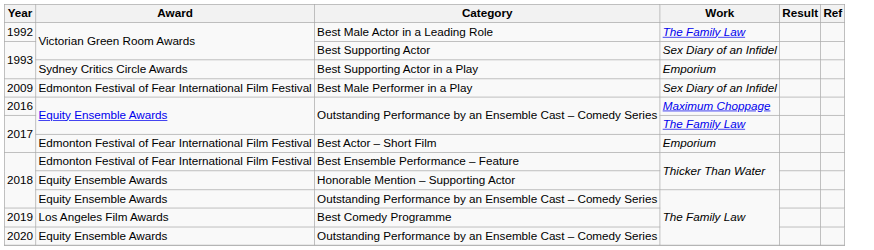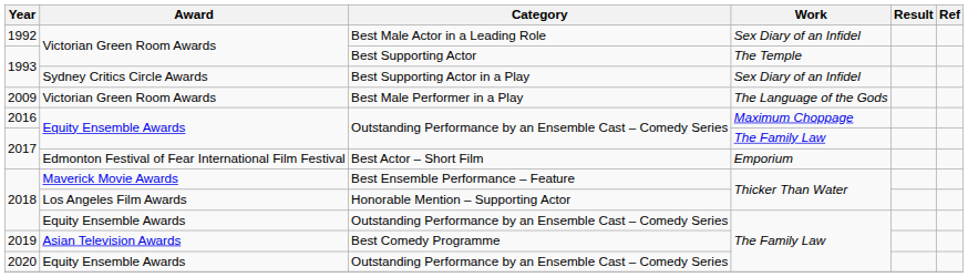Best Male Actor in a Leading Role | Work: The Family Law -> Sex Diary of an Infidel
Best Supporting Actor | Work: Sex Diary of an Infidel -> The Temple
Best Supporting Actor in a Play | Work: Emporium -> Sex Diary of an Infidel
Best Male Performer in a Play | Award: Edmonton Festival of Fear International Film Festival -> Victorian Green Room Awards
Best Male Performer in a Play | Work: Sex Diary of an Infidel -> The Language of the Gods
Best Ensemble Performance – Feature | Award: Edmonton Festival of Fear International Film Festival -> Maverick Movie Awards
Honorable Mention – Supporting Actor | Award: Equity Ensemble Awards -> Los Angeles Film Awards
Best Comedy Programme | Award: Los Angeles Film Awards -> Asian Television Awards
